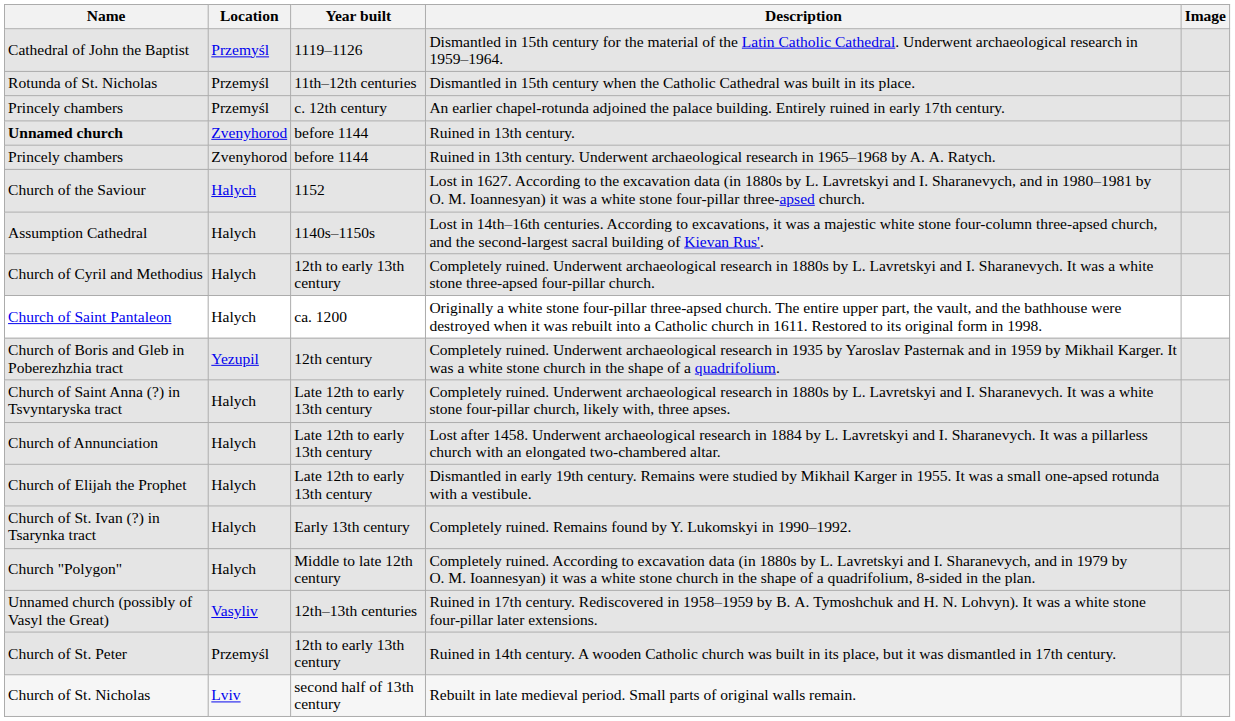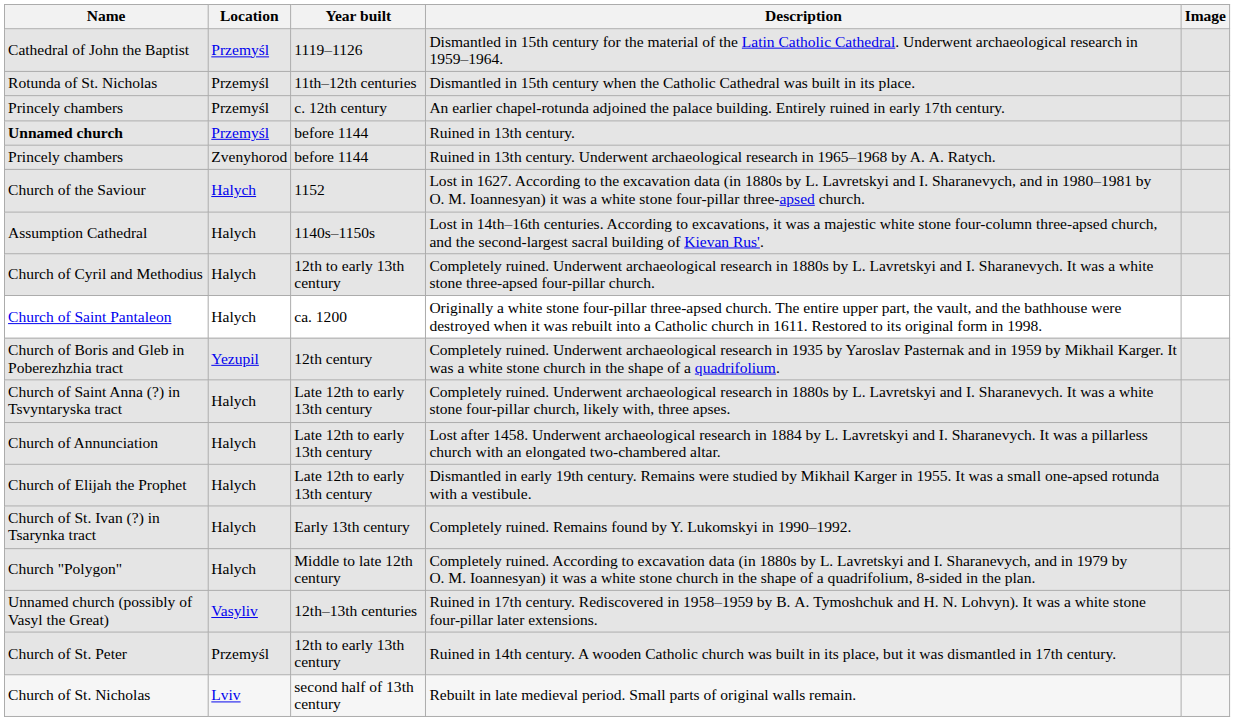Ruined in 13th century. | Location: Zvenyhorod -> Przemyśl
